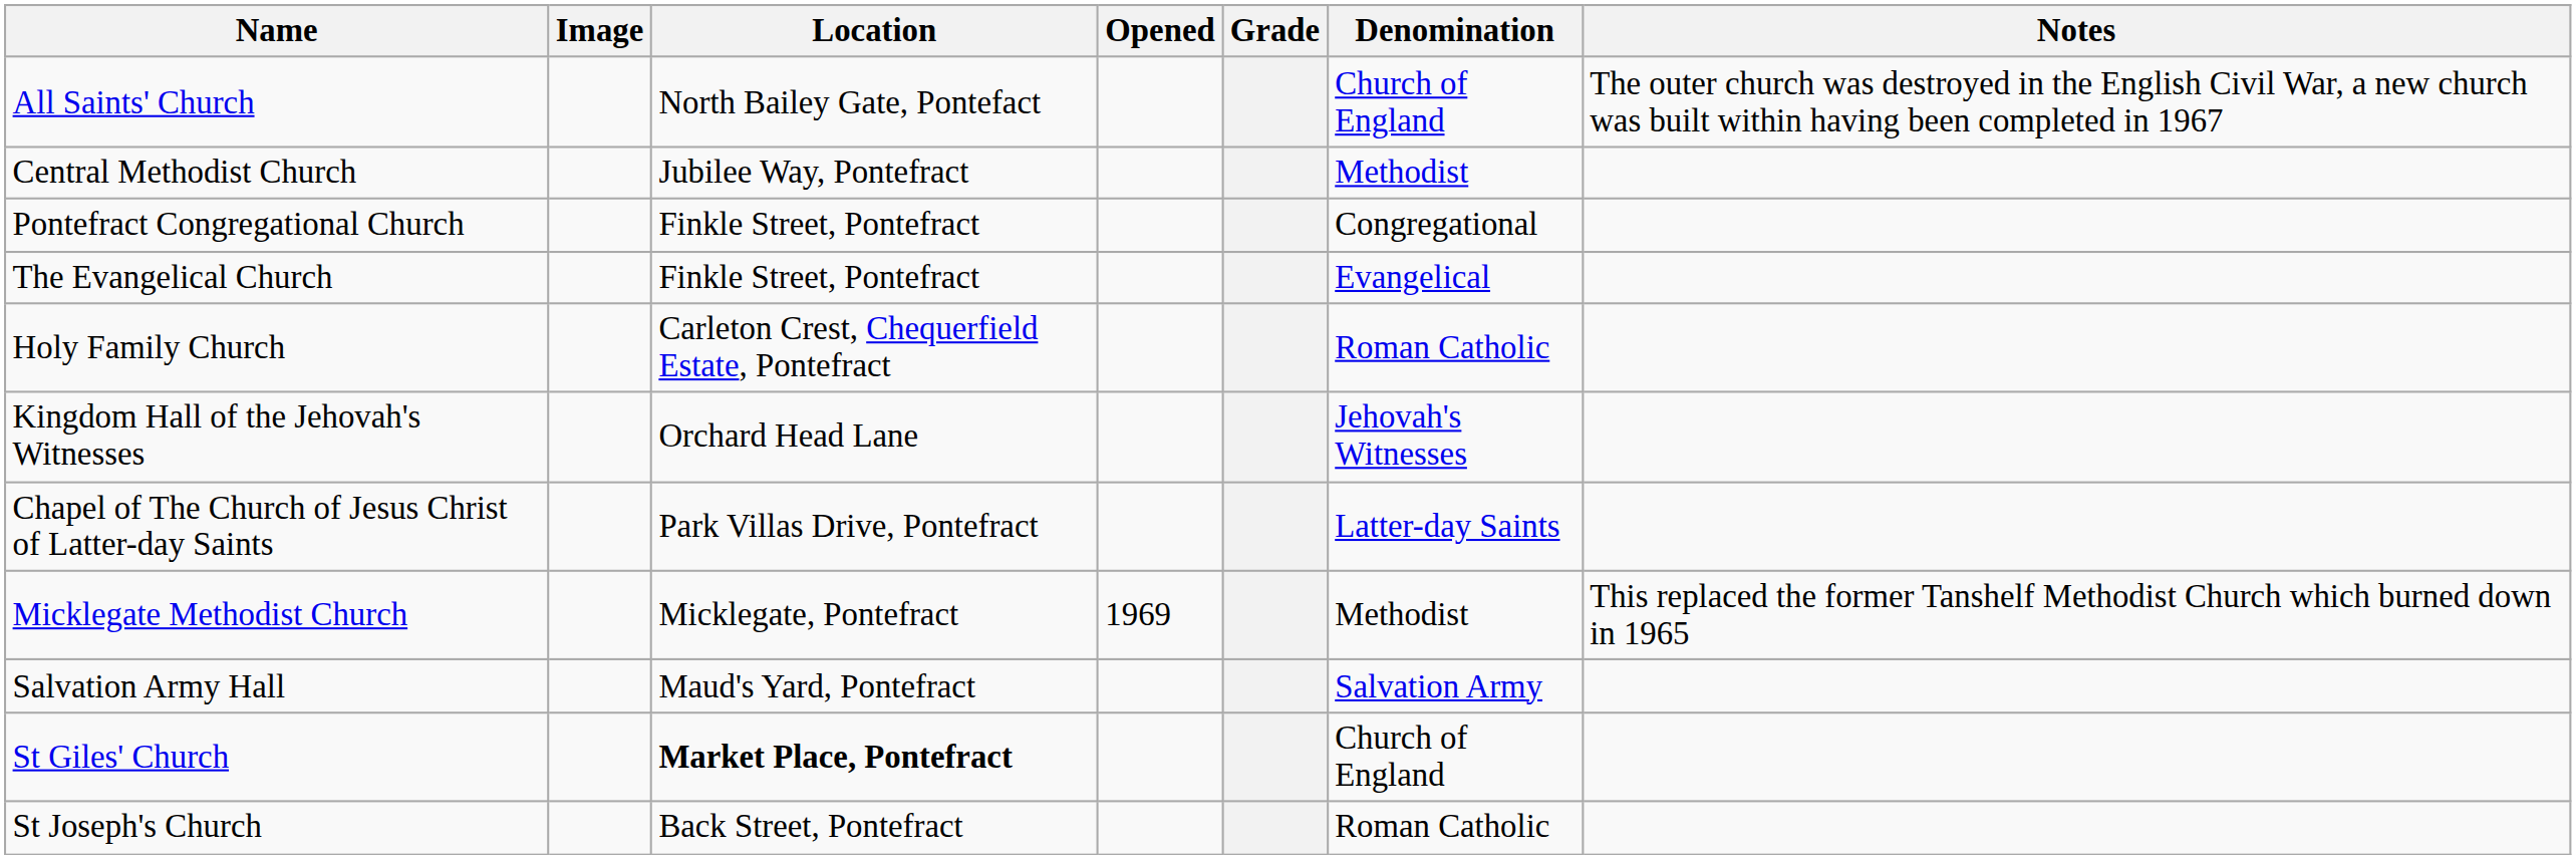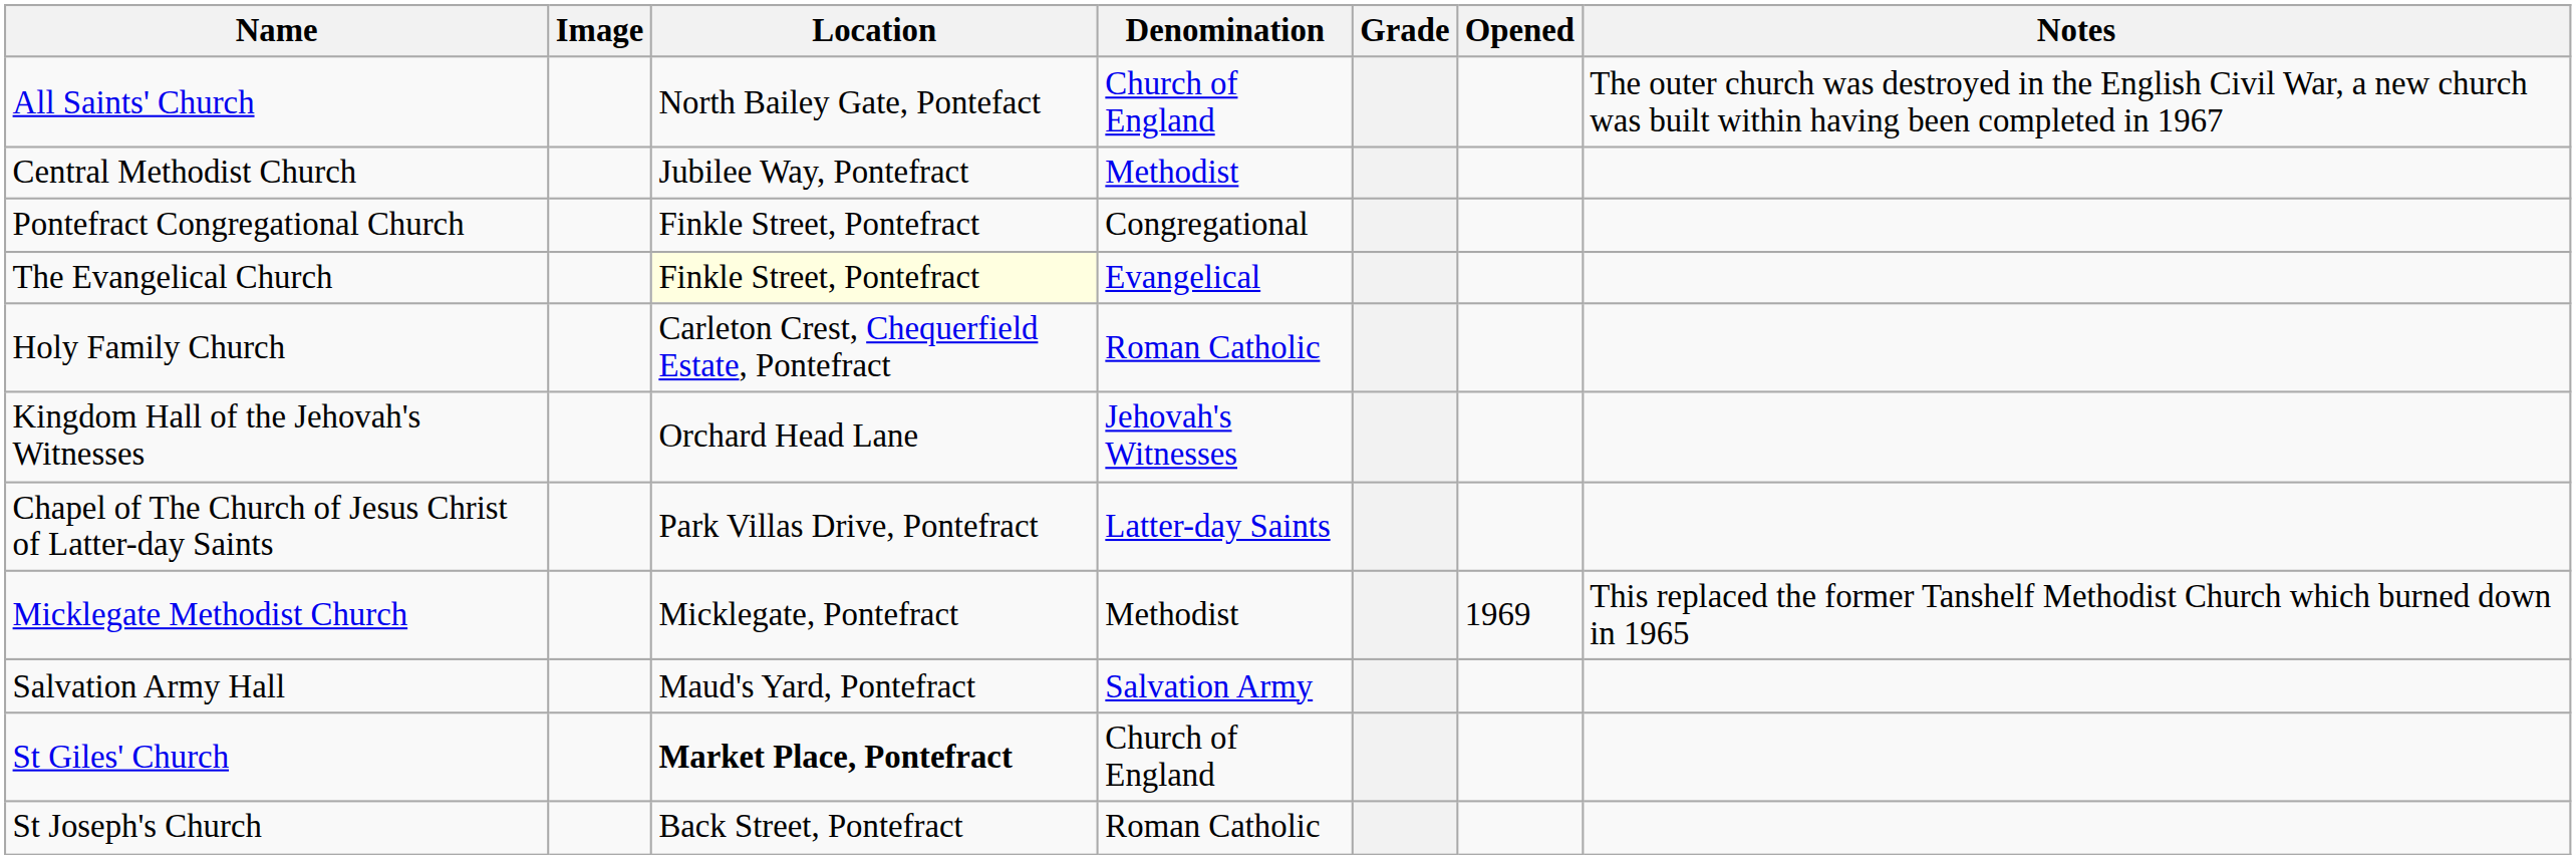columns swapped: Denomination <-> Opened
The Evangelical Church | Location: no background -> lightyellow background
